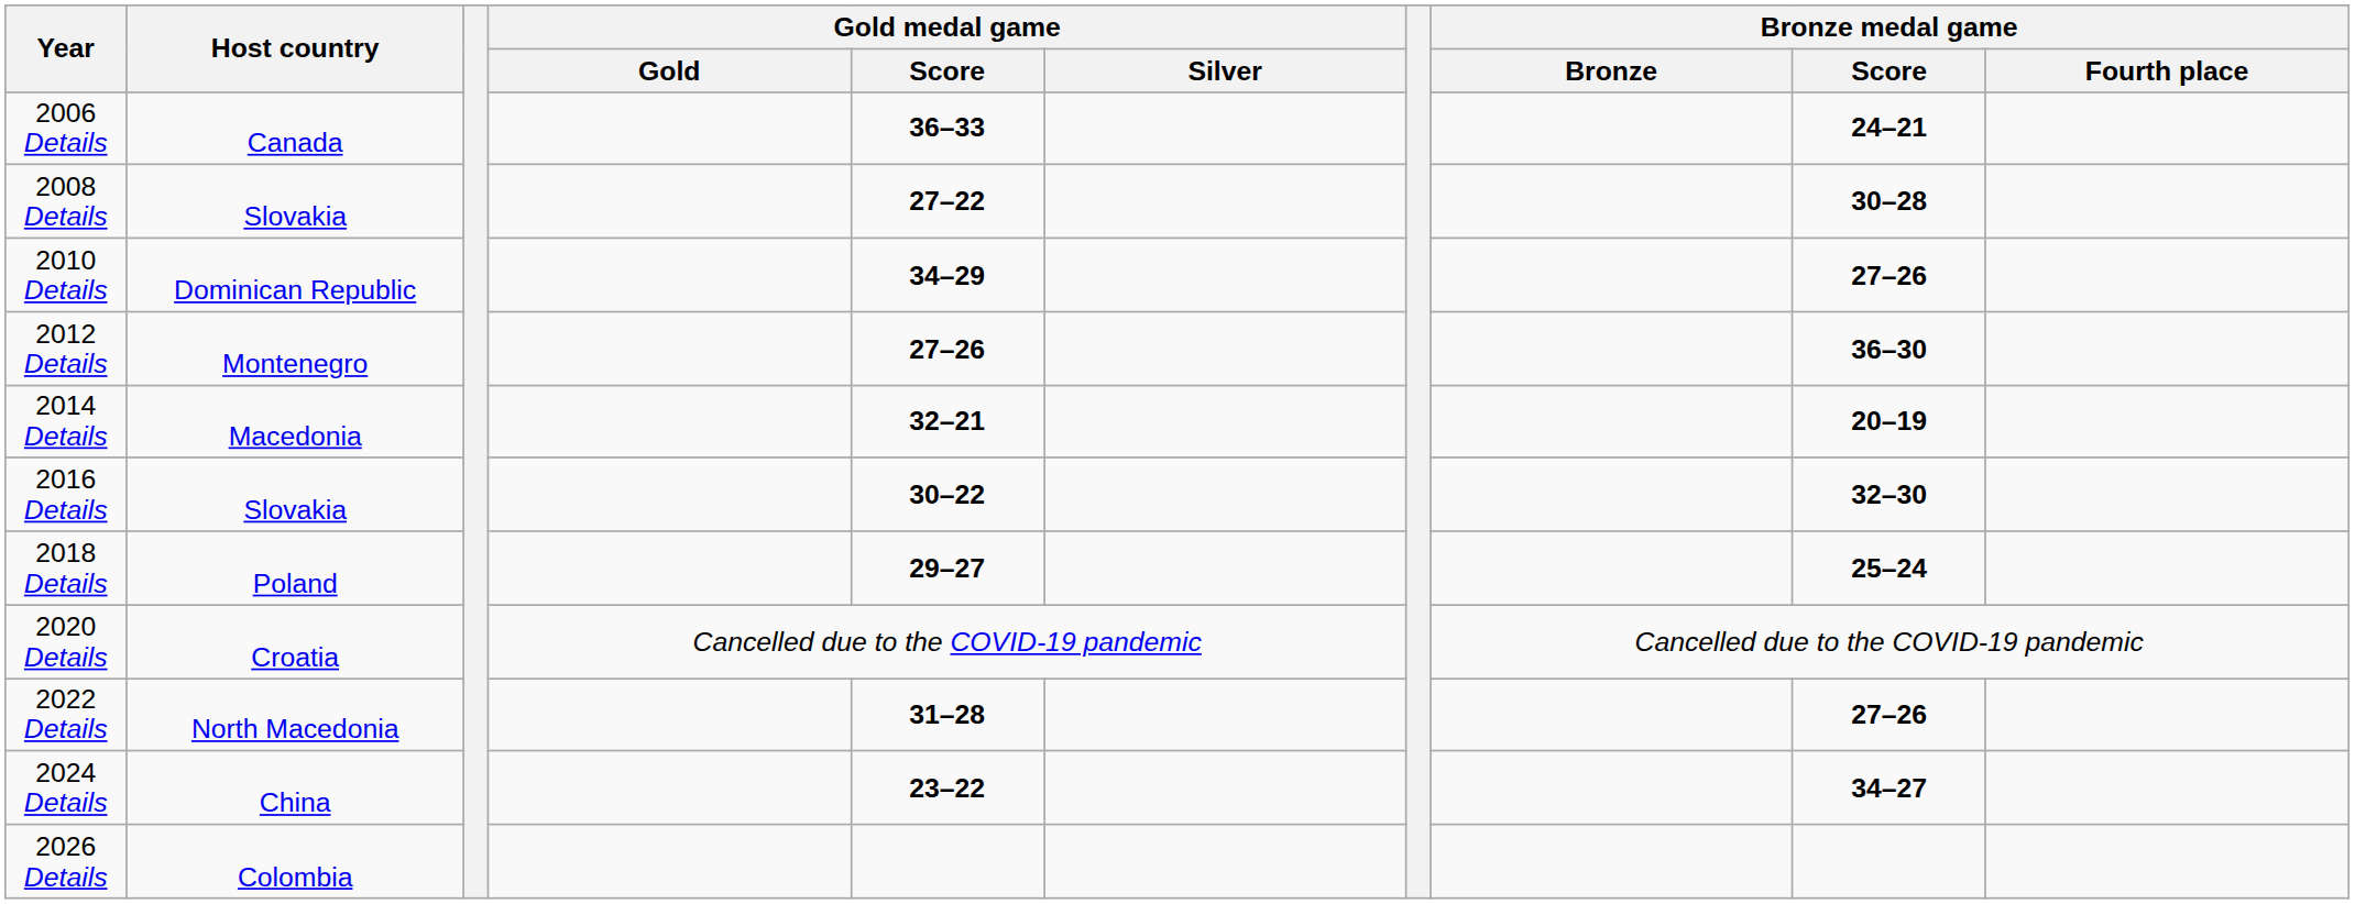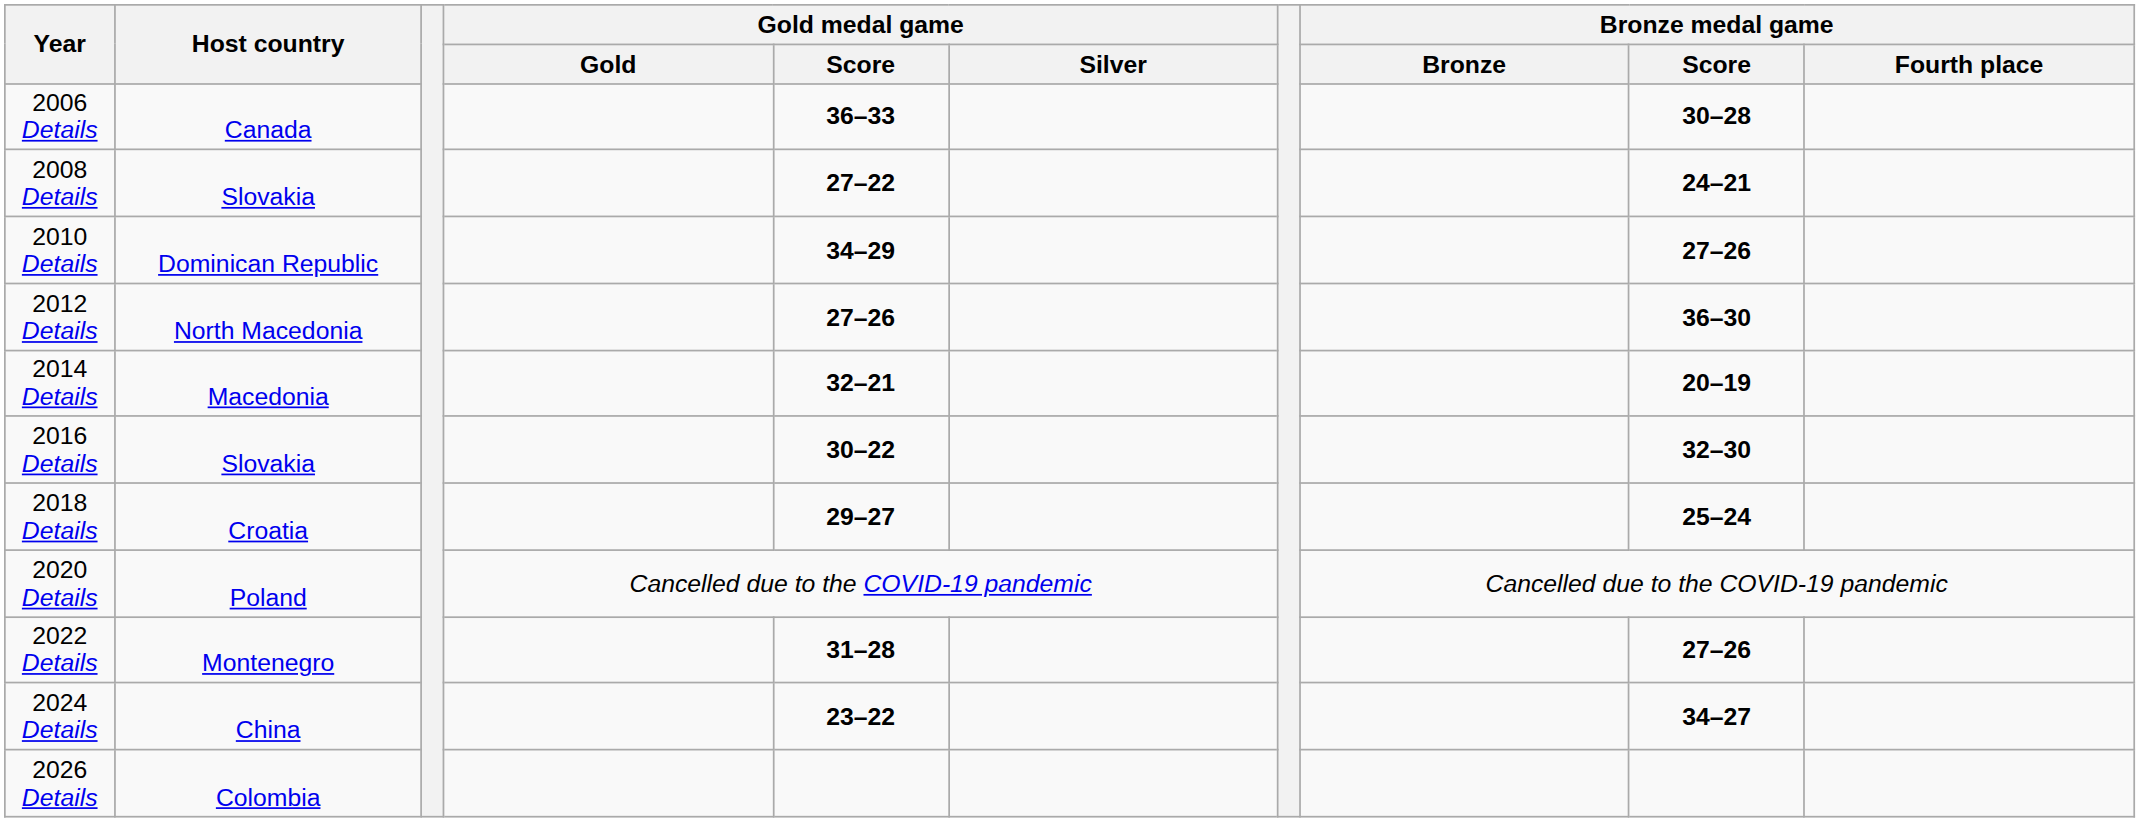2006 Details | Bronze medal game / Score: 24–21 -> 30–28
2008 Details | Bronze medal game / Score: 30–28 -> 24–21
2012 Details | Host country: Montenegro -> North Macedonia
2018 Details | Host country: Poland -> Croatia
2020 Details | Host country: Croatia -> Poland
2022 Details | Host country: North Macedonia -> Montenegro
